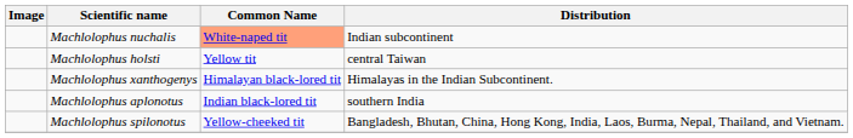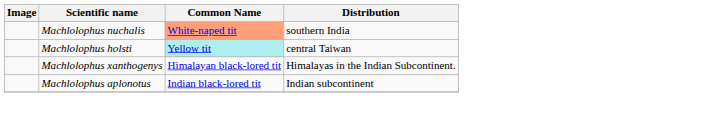Machlolophus nuchalis | Distribution: Indian subcontinent -> southern India
Machlolophus holsti | Common Name: no background -> paleturquoise background
Machlolophus aplonotus | Distribution: southern India -> Indian subcontinent
- row: Machlolophus spilonotus | Yellow-cheeked tit | Bangladesh, Bhutan, China, Hong Kong, India, Laos, Burma, Nepal, Thailand, and Vietnam.
